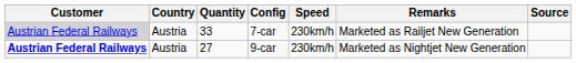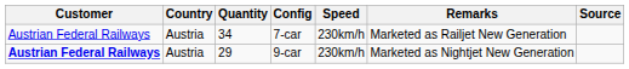7-car | Customer: lightgrey background -> no background
7-car | Quantity: 33 -> 34
9-car | Quantity: 27 -> 29
